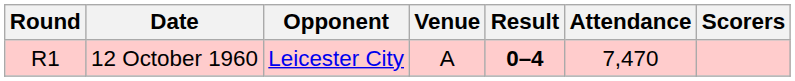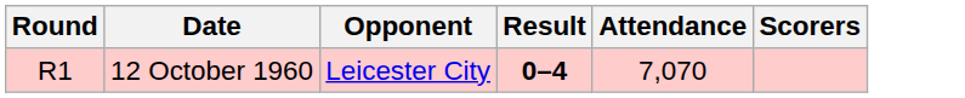- column: Venue | A
12 October 1960 | Attendance: 7,470 -> 7,070
